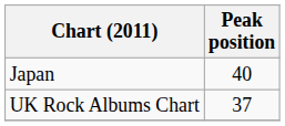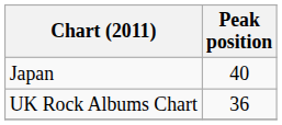UK Rock Albums Chart | Peak position: 37 -> 36
